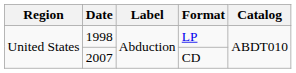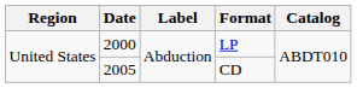LP | Date: 1998 -> 2000
CD | Date: 2007 -> 2005
